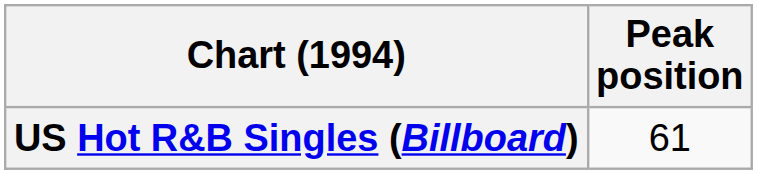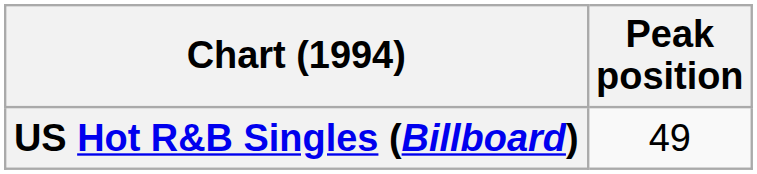US Hot R&B Singles (Billboard) | Peak position: 61 -> 49
